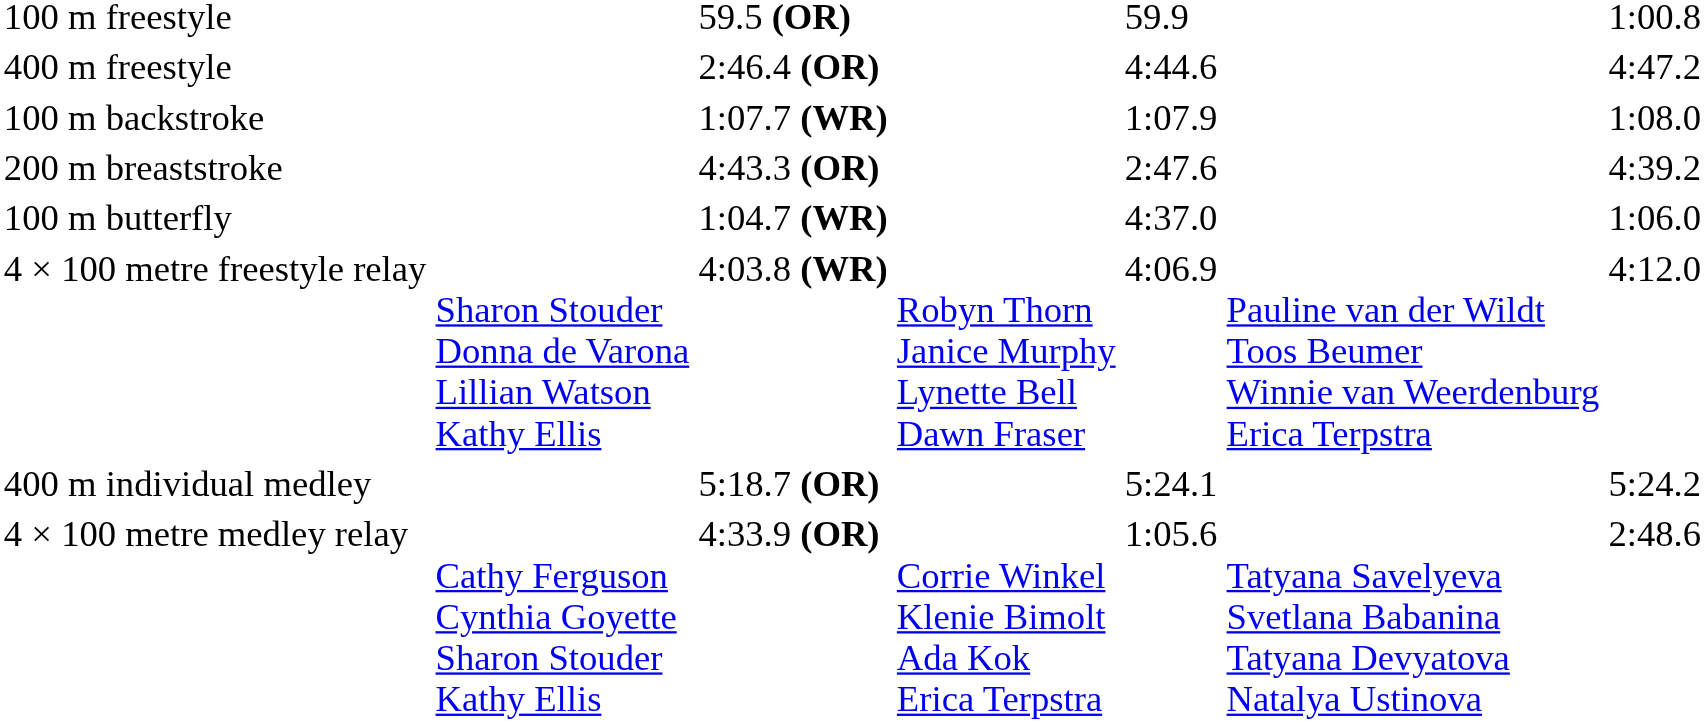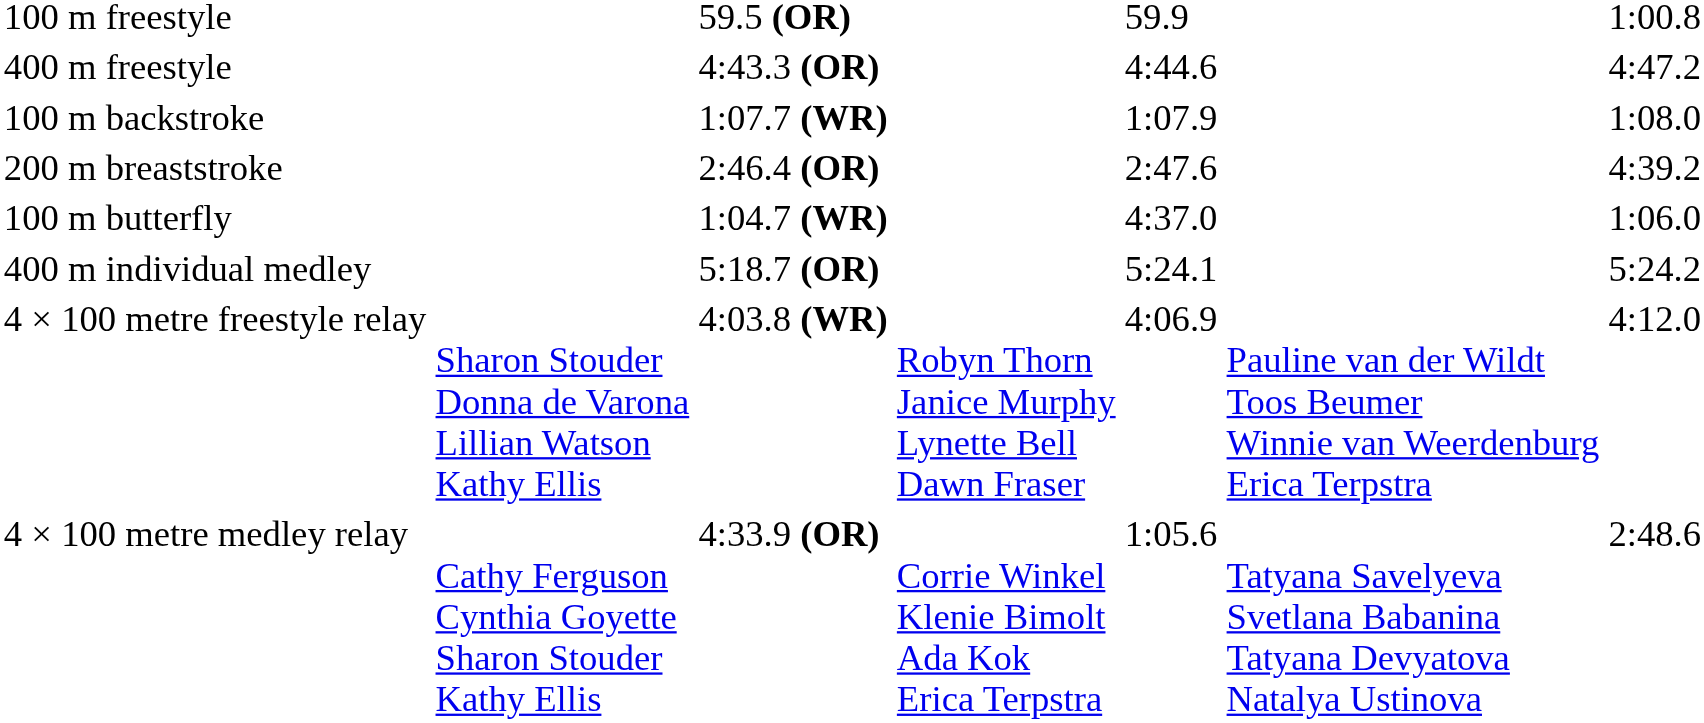400 m freestyle | column 3: 2:46.4 (OR) -> 4:43.3 (OR)
200 m breaststroke | column 3: 4:43.3 (OR) -> 2:46.4 (OR)
rows swapped: 400 m individual medley <-> 4 × 100 metre freestyle relay
